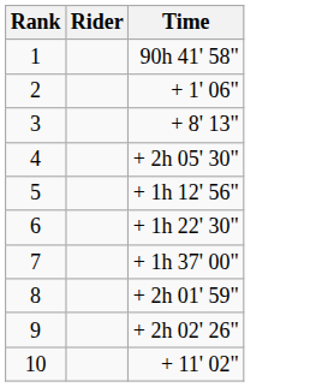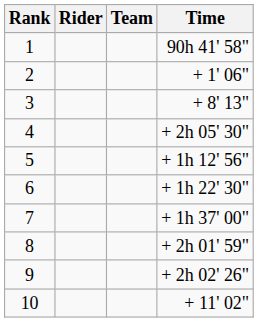+ column: Team
